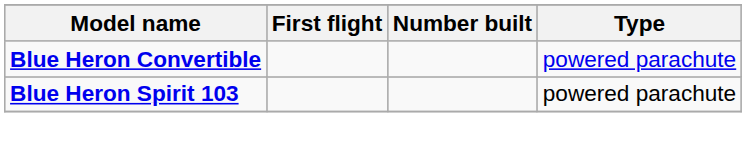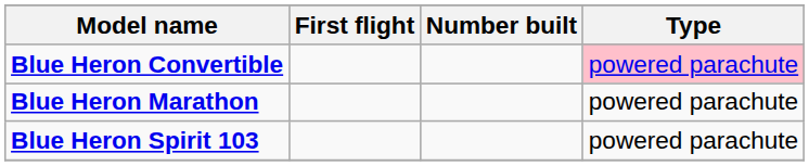Blue Heron Convertible | Type: no background -> pink background
+ row: Blue Heron Marathon | powered parachute
